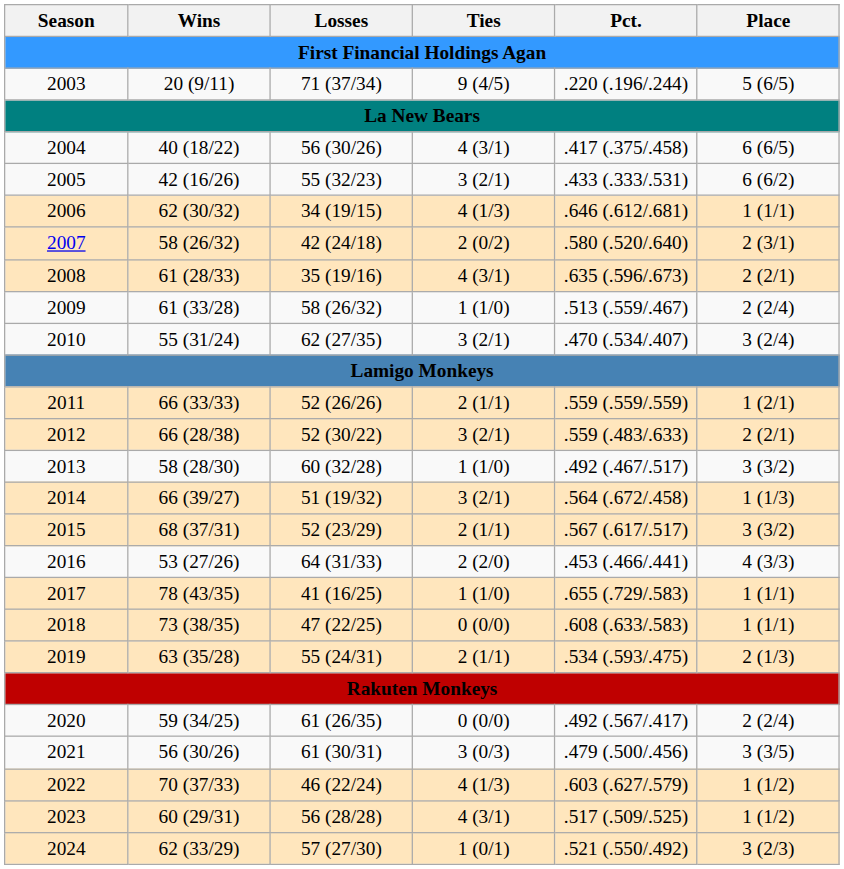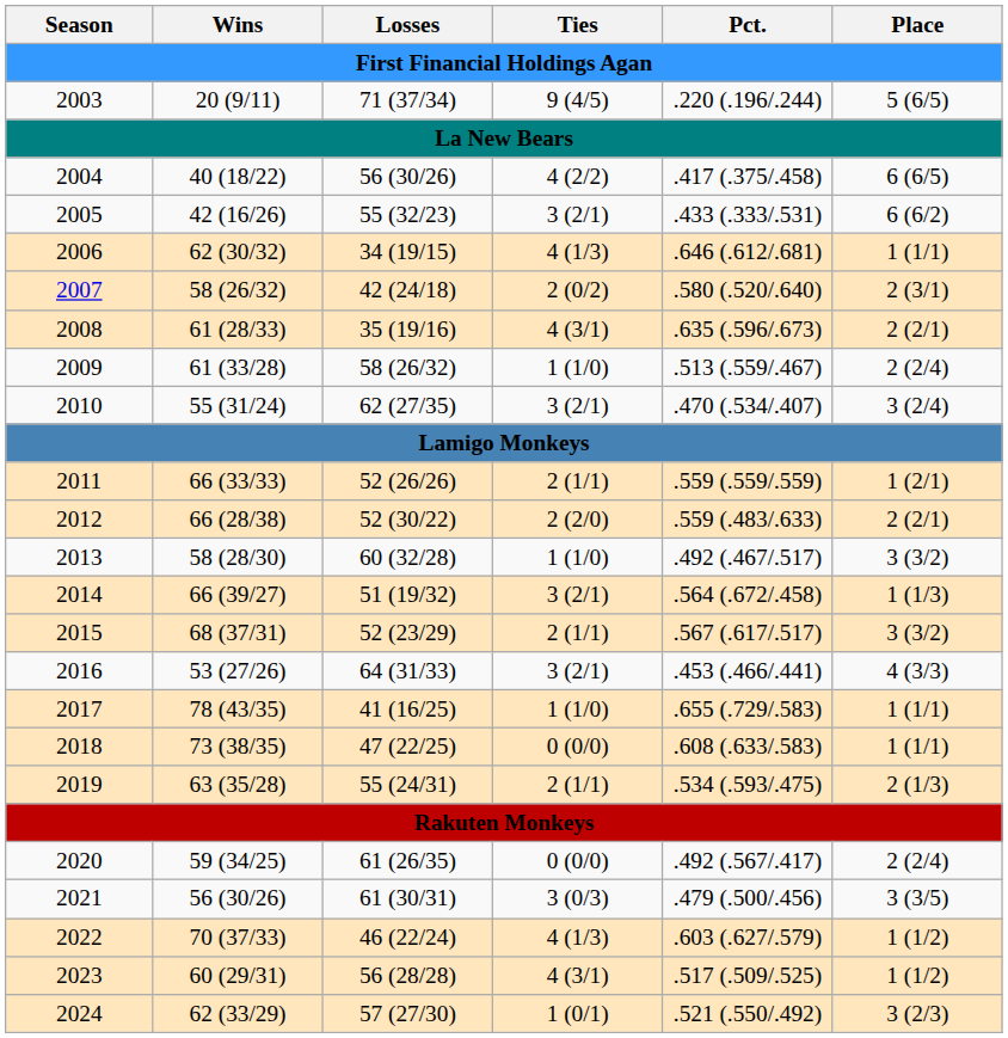2004 | Ties: 4 (3/1) -> 4 (2/2)
2012 | Ties: 3 (2/1) -> 2 (2/0)
2016 | Ties: 2 (2/0) -> 3 (2/1)
